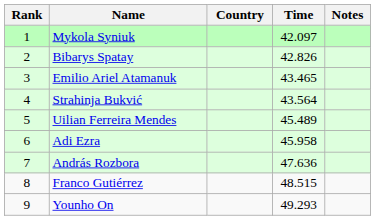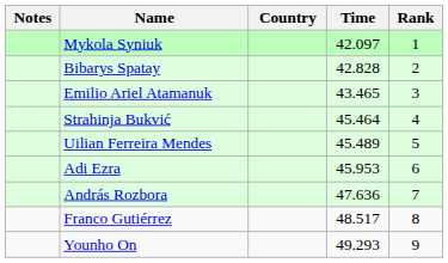columns swapped: Rank <-> Notes
Bibarys Spatay | Time: 42.826 -> 42.828
Strahinja Bukvić | Time: 43.564 -> 45.464
Adi Ezra | Time: 45.958 -> 45.953
Franco Gutiérrez | Time: 48.515 -> 48.517
